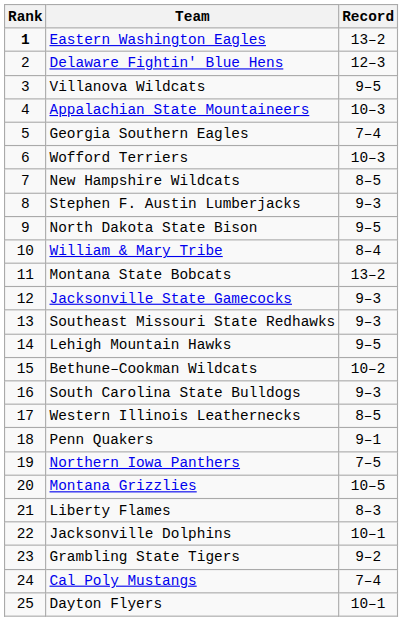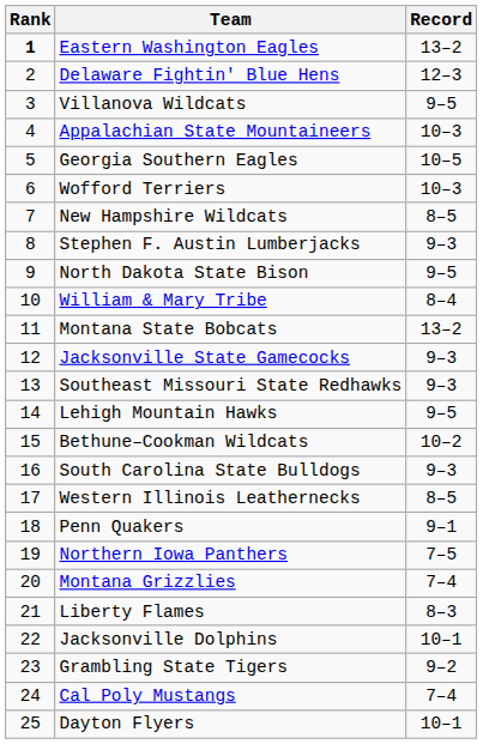Georgia Southern Eagles | Record: 7–4 -> 10–5
Montana Grizzlies | Record: 10–5 -> 7–4
